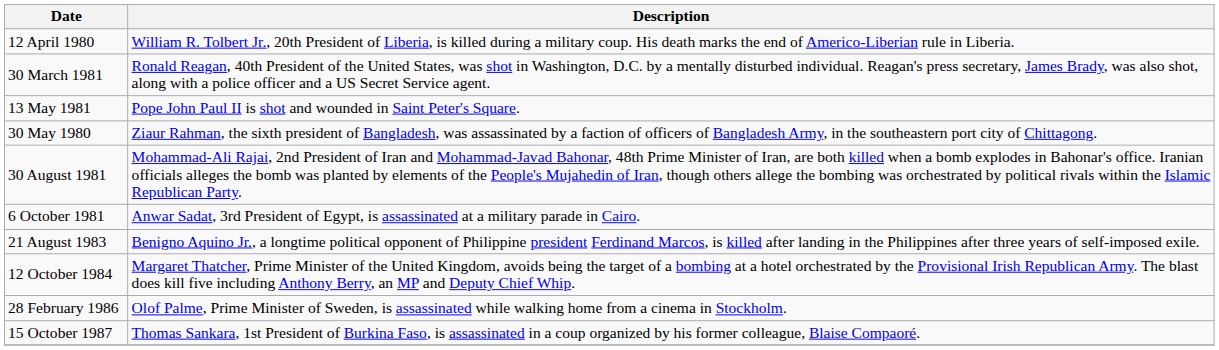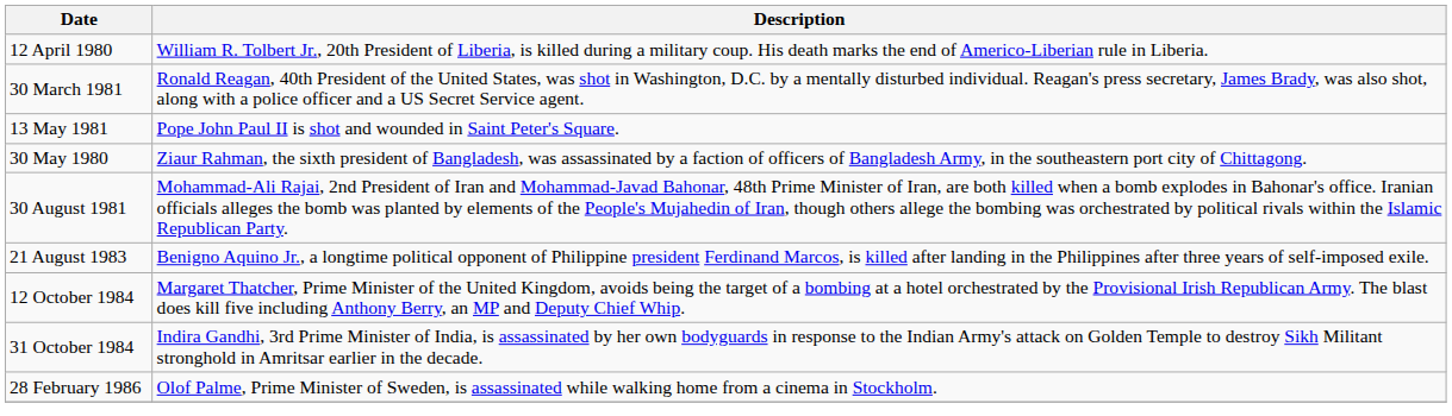- row: 6 October 1981 | Anwar Sadat, 3rd President of Egypt, is assassinated at a military parade in Cairo.
+ row: 31 October 1984 | Indira Gandhi, 3rd Prime Minister of India, is assassinated by her own bodyguards in response to the Indian Army's attack on Golden Temple to destroy Sikh Militant stronghold in Amritsar earlier in the decade.
- row: 15 October 1987 | Thomas Sankara, 1st President of Burkina Faso, is assassinated in a coup organized by his former colleague, Blaise Compaoré.
